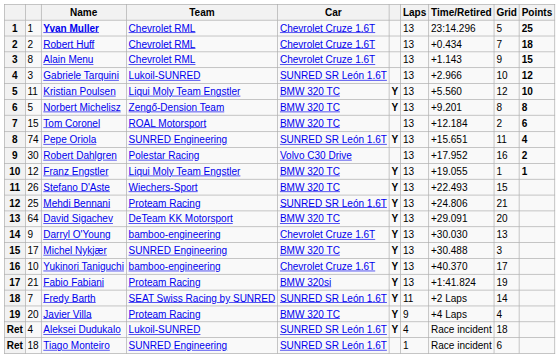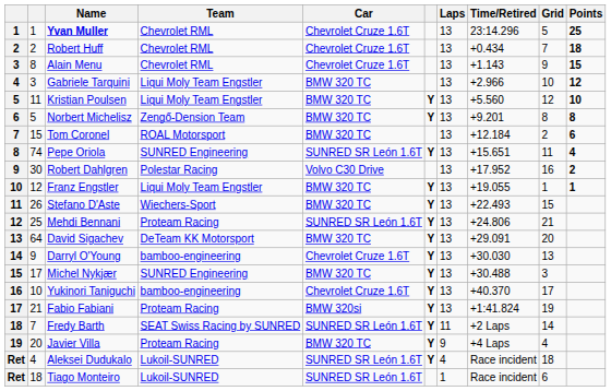Gabriele Tarquini | Team: Lukoil-SUNRED -> Liqui Moly Team Engstler
Gabriele Tarquini | Car: SUNRED SR León 1.6T -> BMW 320 TC
Tiago Monteiro | Team: SUNRED Engineering -> Lukoil-SUNRED
